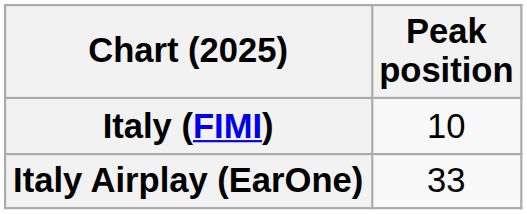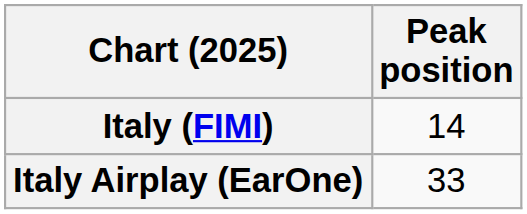Italy (FIMI) | Peak position: 10 -> 14
